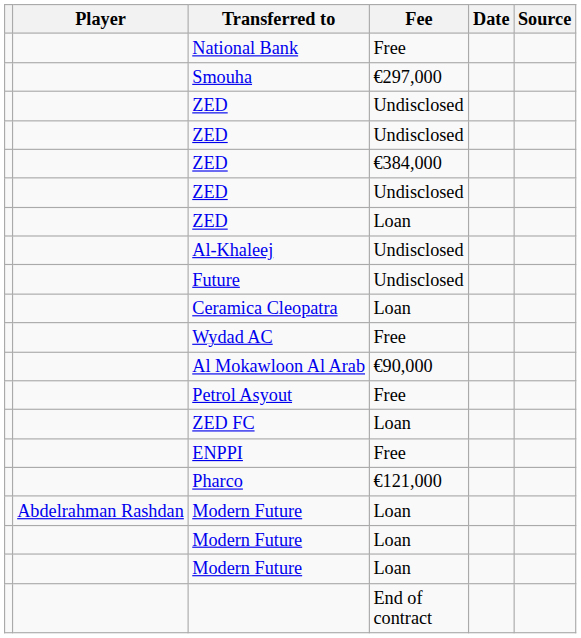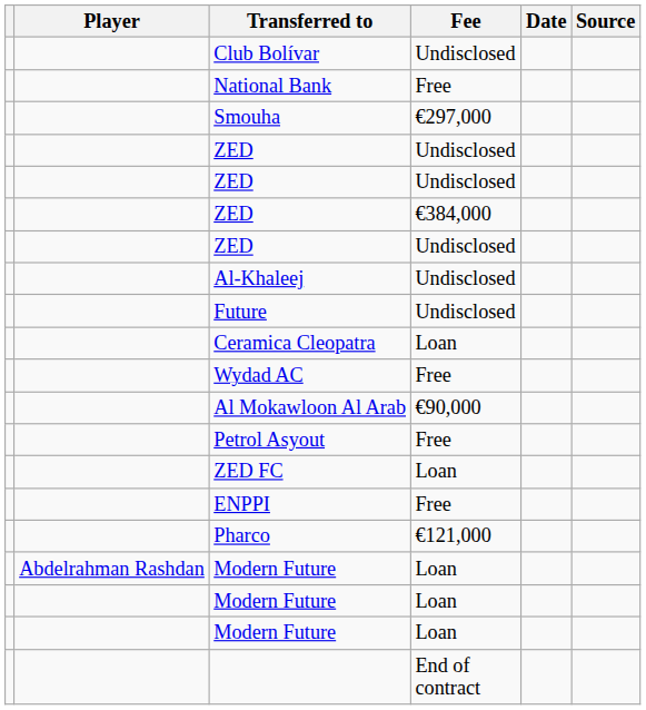+ row: Club Bolívar | Undisclosed
- row: ZED | Loan
